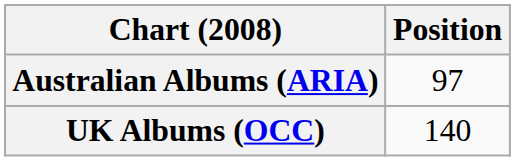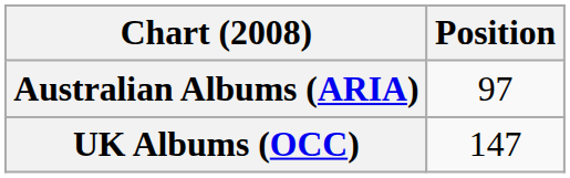UK Albums (OCC) | Position: 140 -> 147
